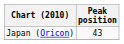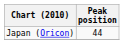Japan (Oricon) | Peak position: 43 -> 44
